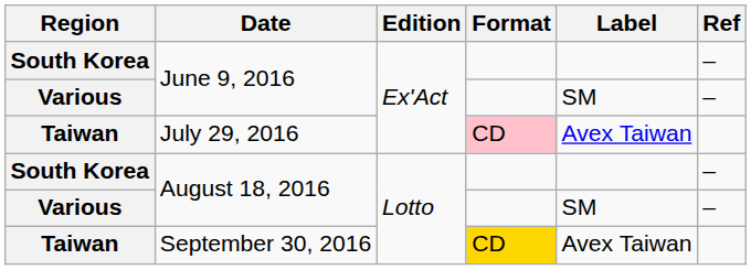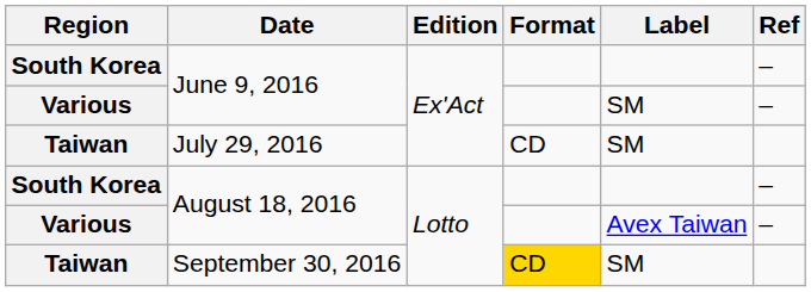July 29, 2016 | Format: pink background -> no background
July 29, 2016 | Label: Avex Taiwan -> SM
Various / August 18, 2016 | Label: SM -> Avex Taiwan
September 30, 2016 | Label: Avex Taiwan -> SM
